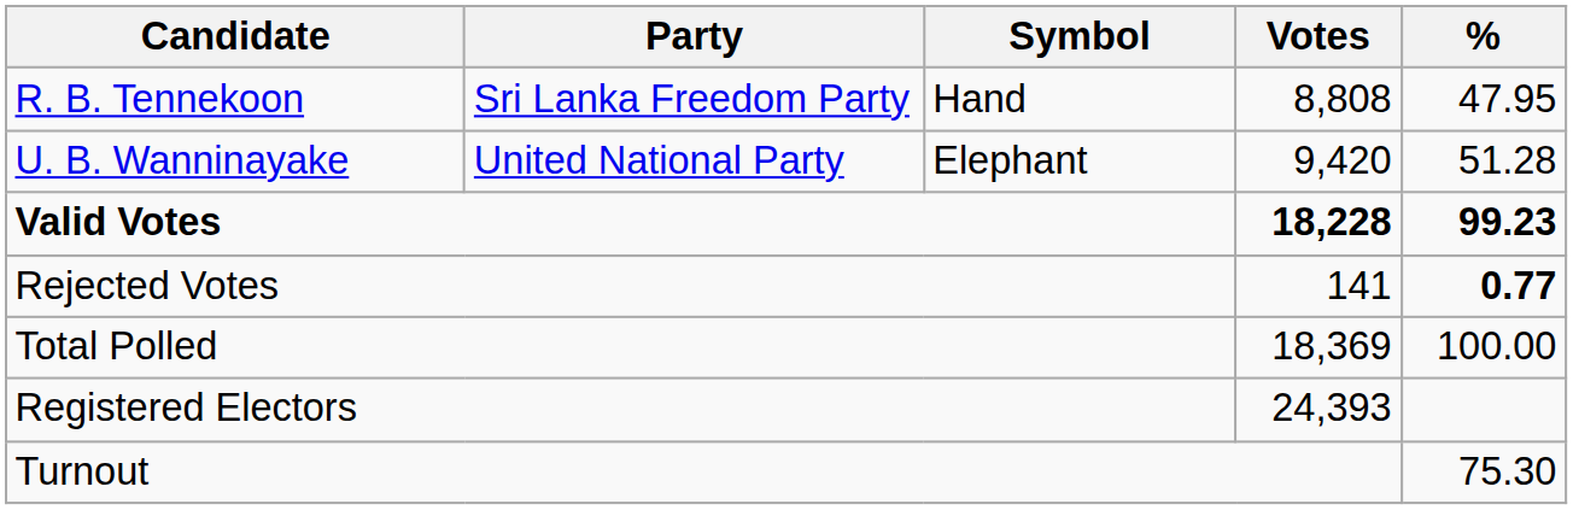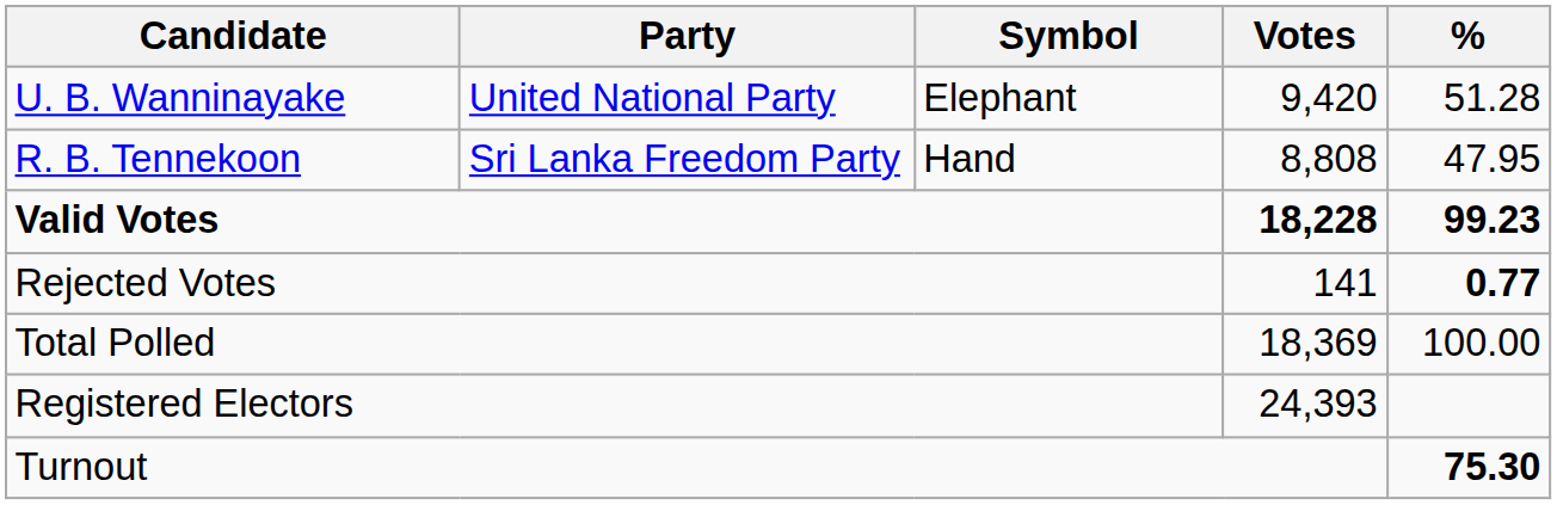rows swapped: U. B. Wanninayake <-> R. B. Tennekoon
Turnout | %: normal -> bold
